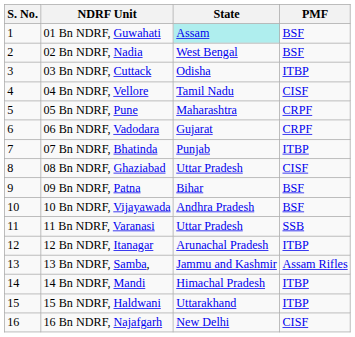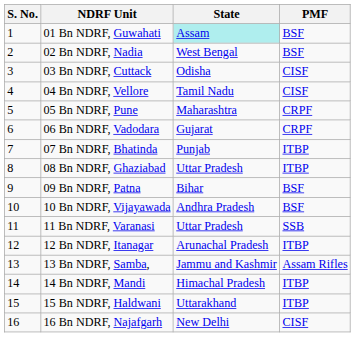03 Bn NDRF, Cuttack | PMF: ITBP -> CISF
08 Bn NDRF, Ghaziabad | PMF: CISF -> ITBP
